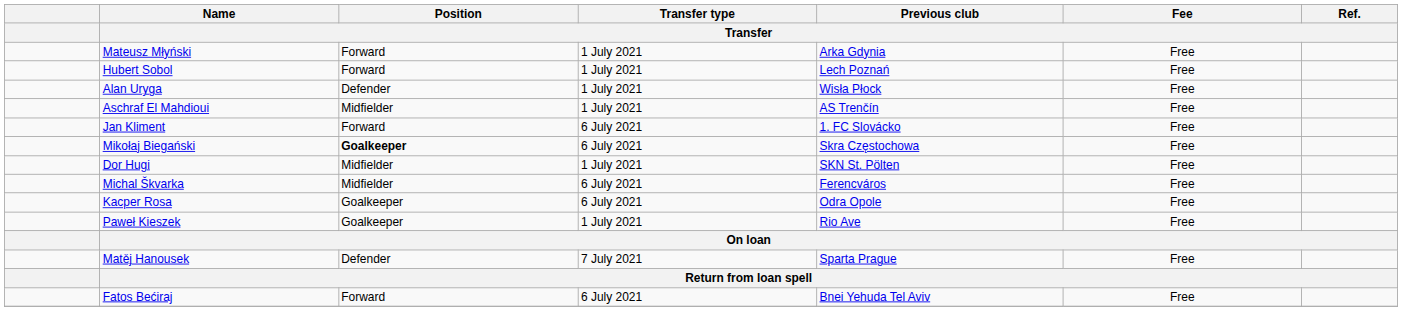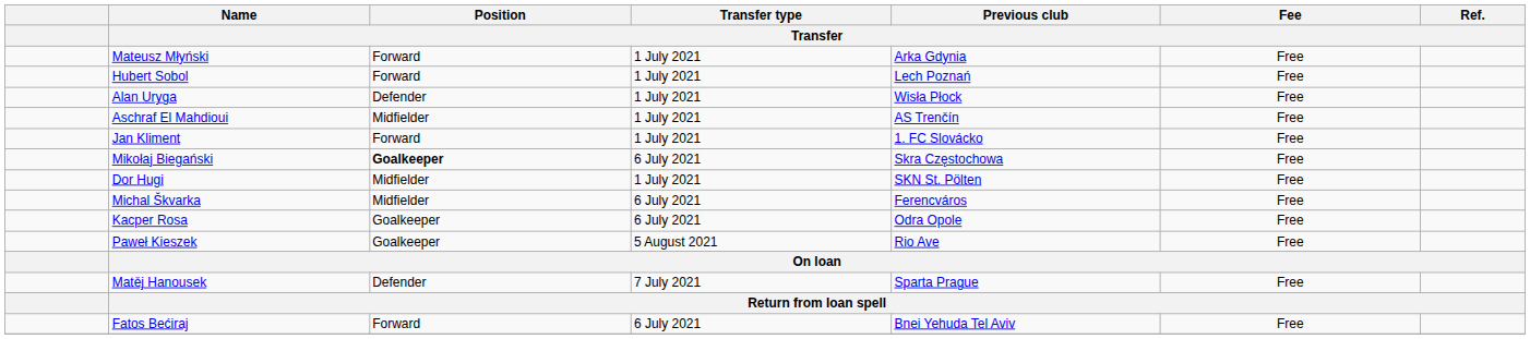Jan Kliment | Transfer type / Transfer: 6 July 2021 -> 1 July 2021
Paweł Kieszek | Transfer type / Transfer: 1 July 2021 -> 5 August 2021
